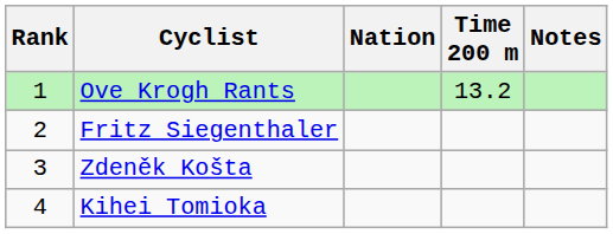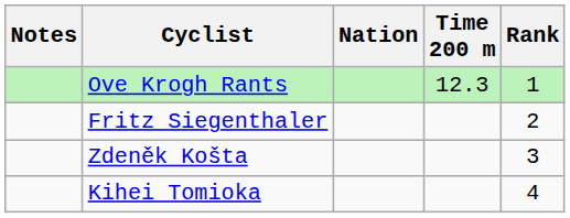columns swapped: Rank <-> Notes
Ove Krogh Rants | Time 200 m: 13.2 -> 12.3
